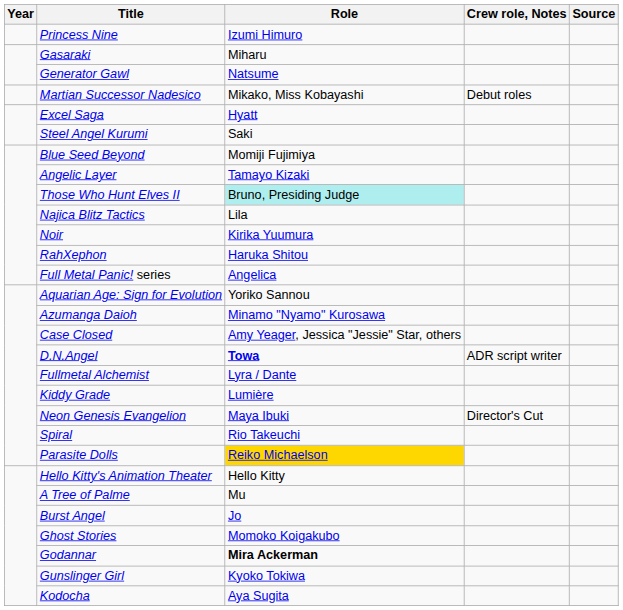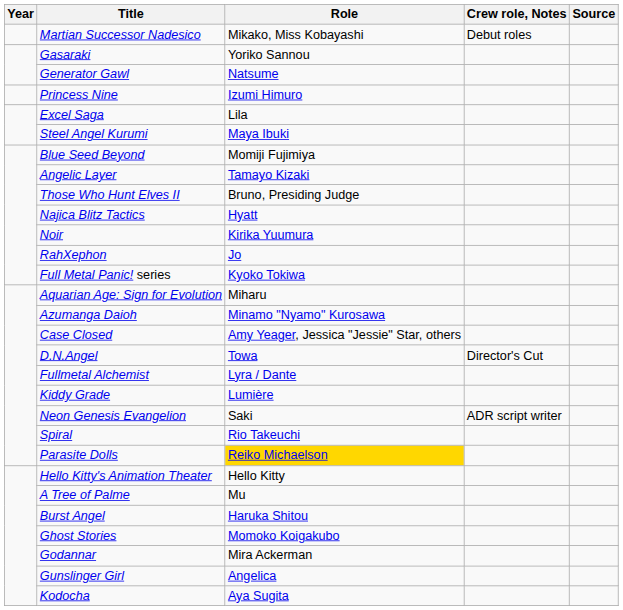rows swapped: Martian Successor Nadesico <-> Princess Nine
Gasaraki | Role: Miharu -> Yoriko Sannou
Excel Saga | Role: Hyatt -> Lila
Steel Angel Kurumi | Role: Saki -> Maya Ibuki
Those Who Hunt Elves II | Role: paleturquoise background -> no background
Najica Blitz Tactics | Role: Lila -> Hyatt
RahXephon | Role: Haruka Shitou -> Jo
Full Metal Panic! series | Role: Angelica -> Kyoko Tokiwa
Aquarian Age: Sign for Evolution | Role: Yoriko Sannou -> Miharu
D.N.Angel | Role: bold -> normal
D.N.Angel | Crew role, Notes: ADR script writer -> Director's Cut
Neon Genesis Evangelion | Role: Maya Ibuki -> Saki
Neon Genesis Evangelion | Crew role, Notes: Director's Cut -> ADR script writer
Burst Angel | Role: Jo -> Haruka Shitou
Godannar | Role: bold -> normal
Gunslinger Girl | Role: Kyoko Tokiwa -> Angelica
